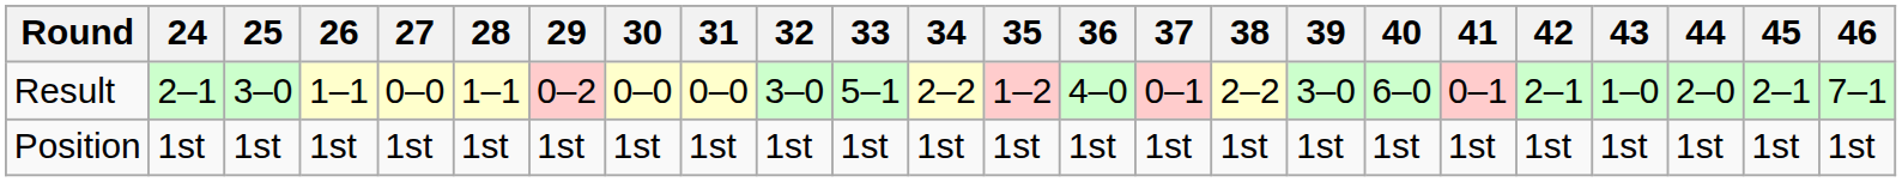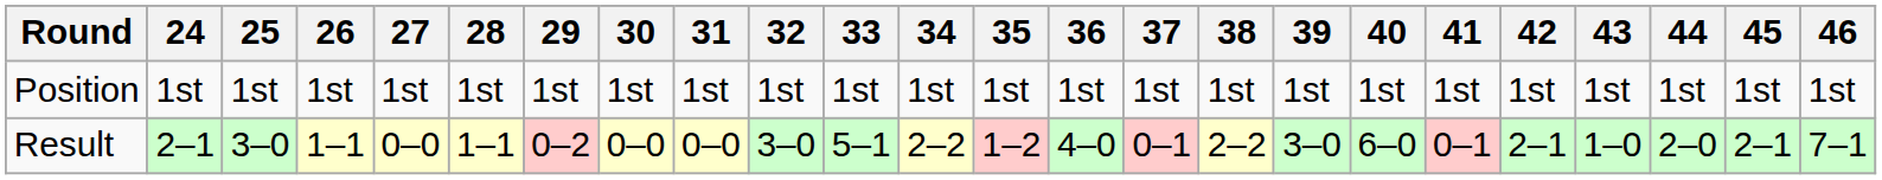rows swapped: Result <-> Position
